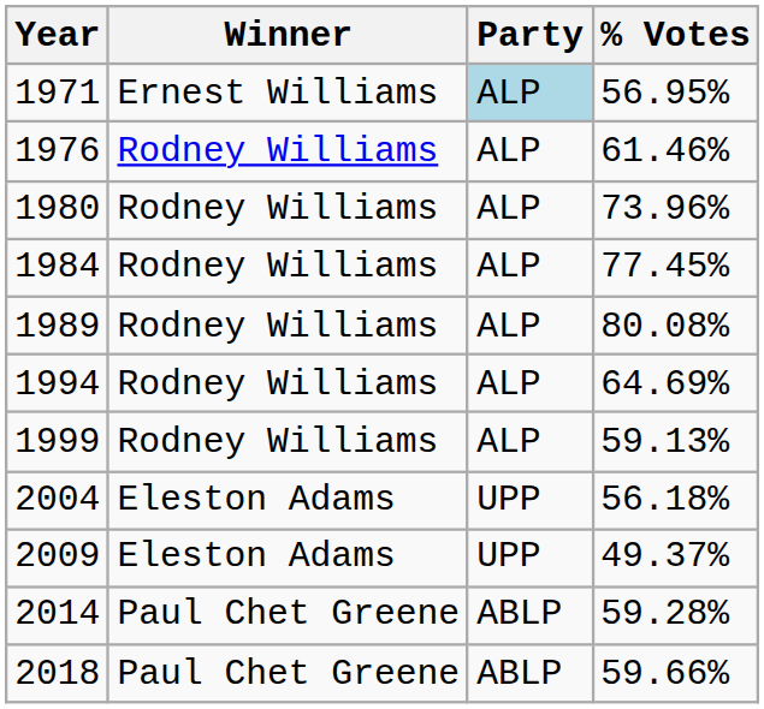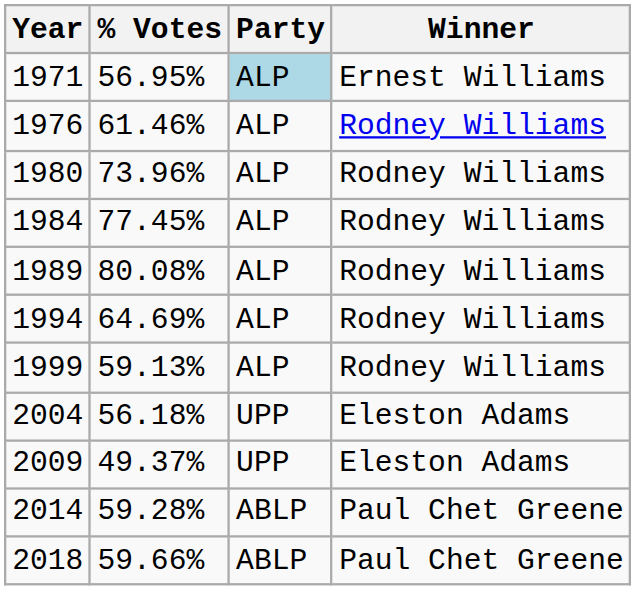columns swapped: Winner <-> % Votes
